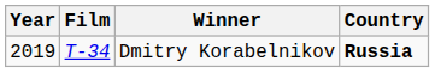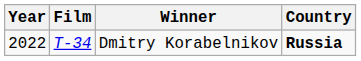Dmitry Korabelnikov | Year: 2019 -> 2022
